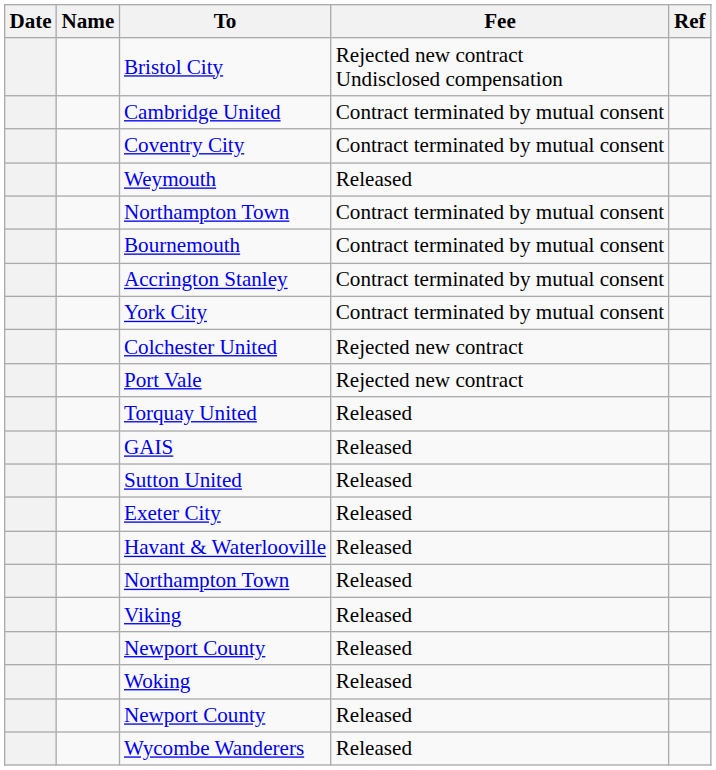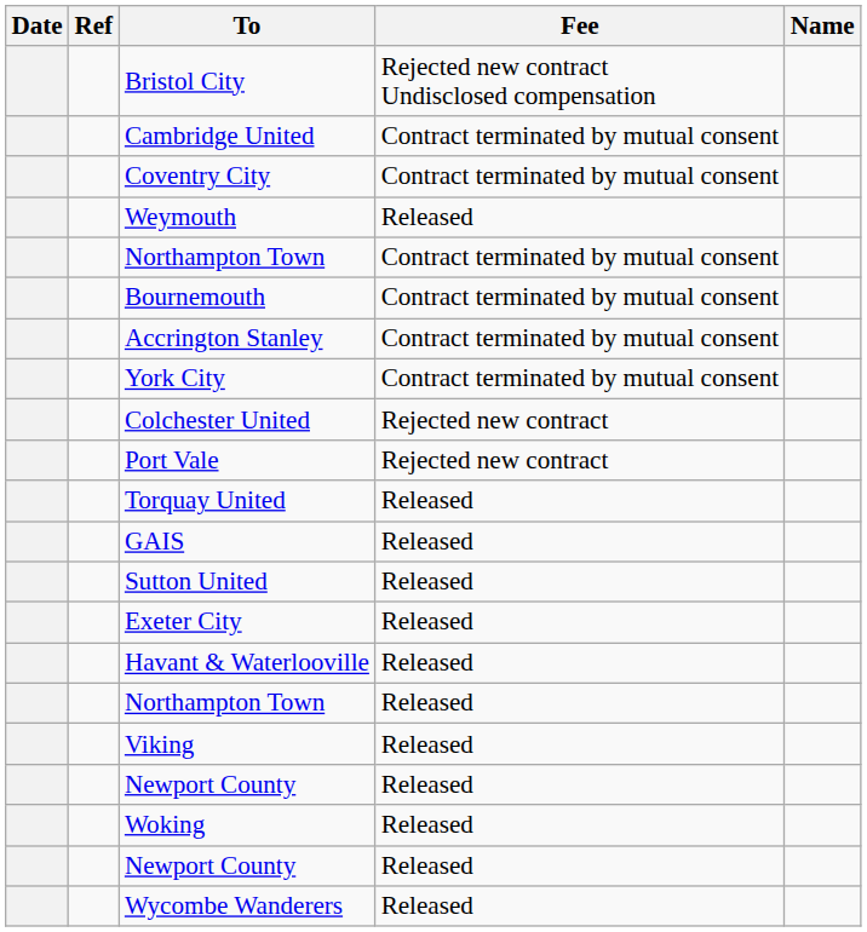columns swapped: Name <-> Ref
